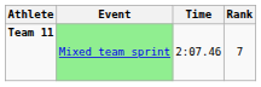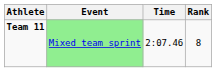Team 11 | Rank: 7 -> 8
